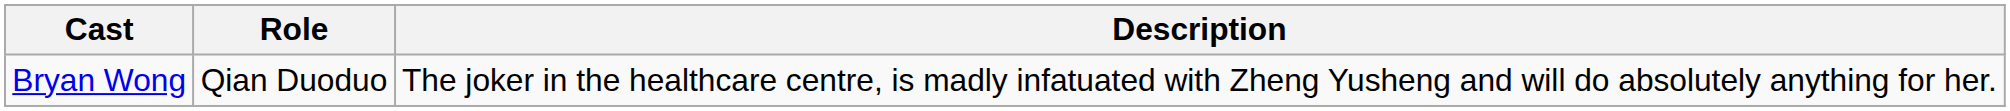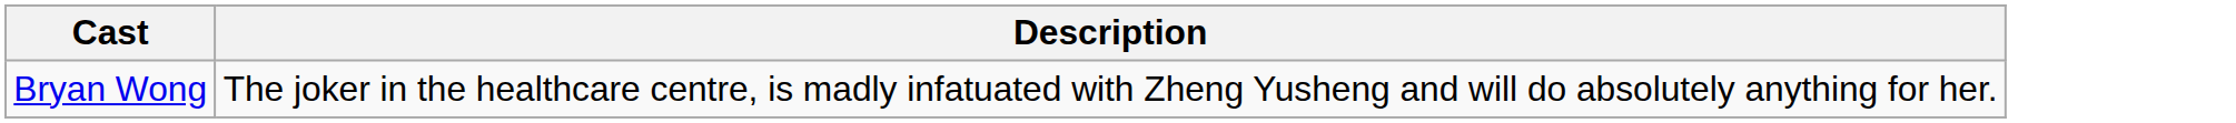- column: Role | Qian Duoduo
